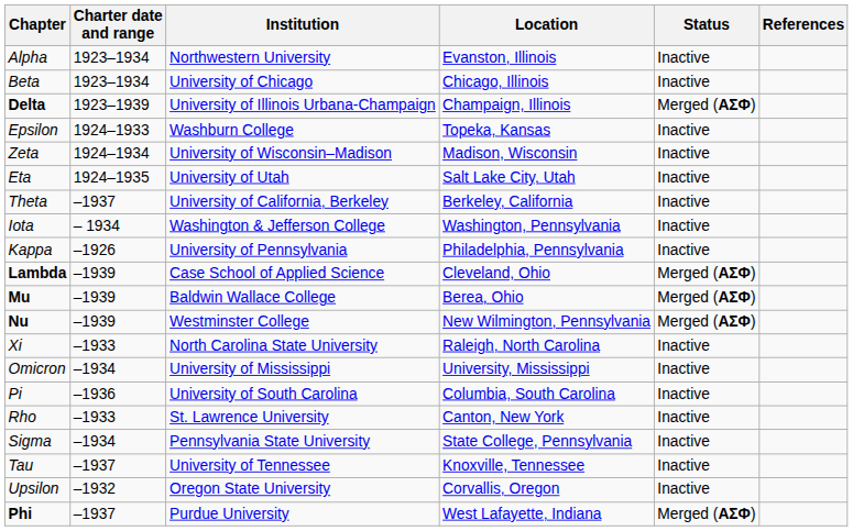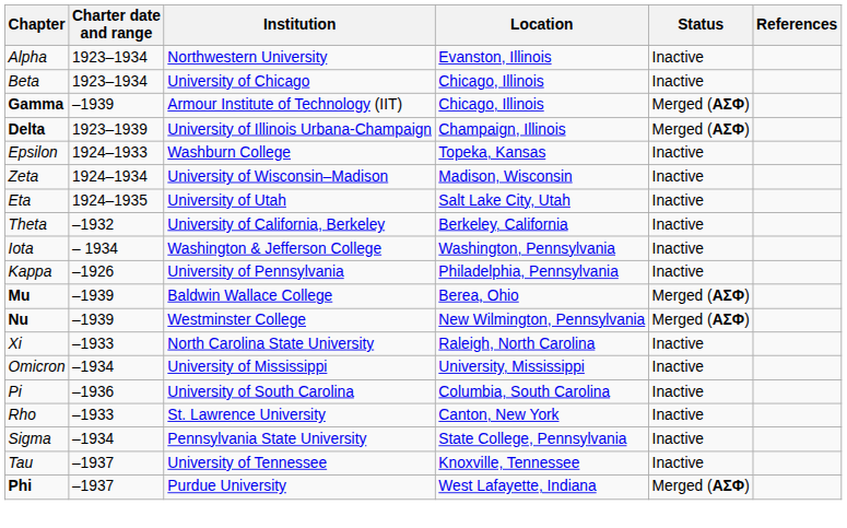+ row: Gamma | –1939 | Armour Institute of Technology (IIT) | Chicago, Illinois | Merged (ΑΣΦ)
Theta | Charter date and range: –1937 -> –1932
- row: Lambda | –1939 | Case School of Applied Science | Cleveland, Ohio | Merged (ΑΣΦ)
- row: Upsilon | –1932 | Oregon State University | Corvallis, Oregon | Inactive
